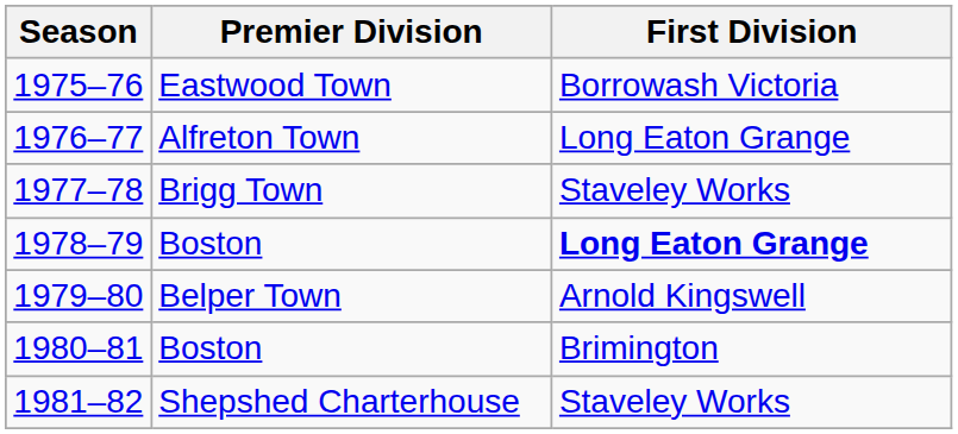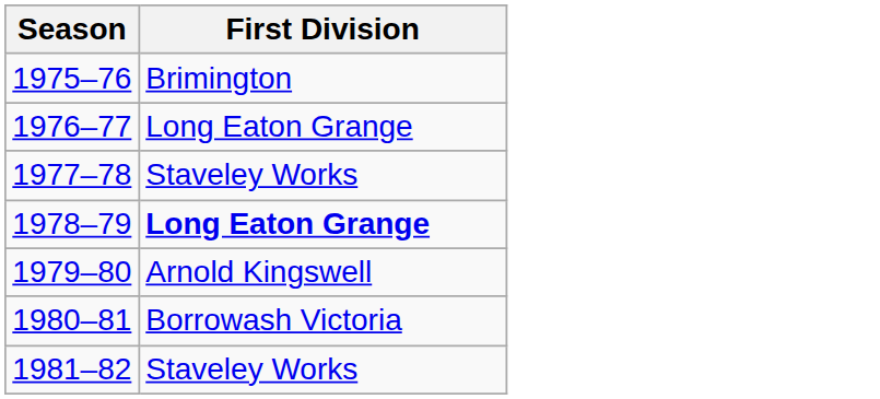- column: Premier Division | Eastwood Town | Alfreton Town | Brigg Town | Boston | Belper Town | Boston | Shepshed Charterhouse
1975–76 | First Division: Borrowash Victoria -> Brimington
1980–81 | First Division: Brimington -> Borrowash Victoria
